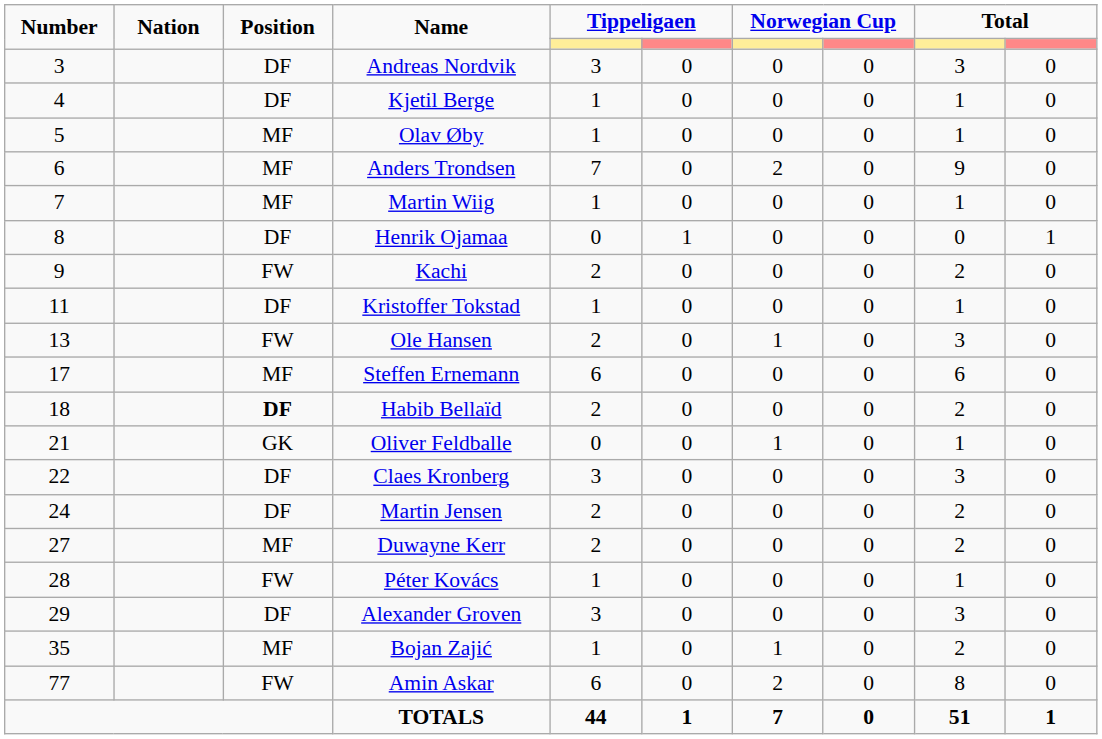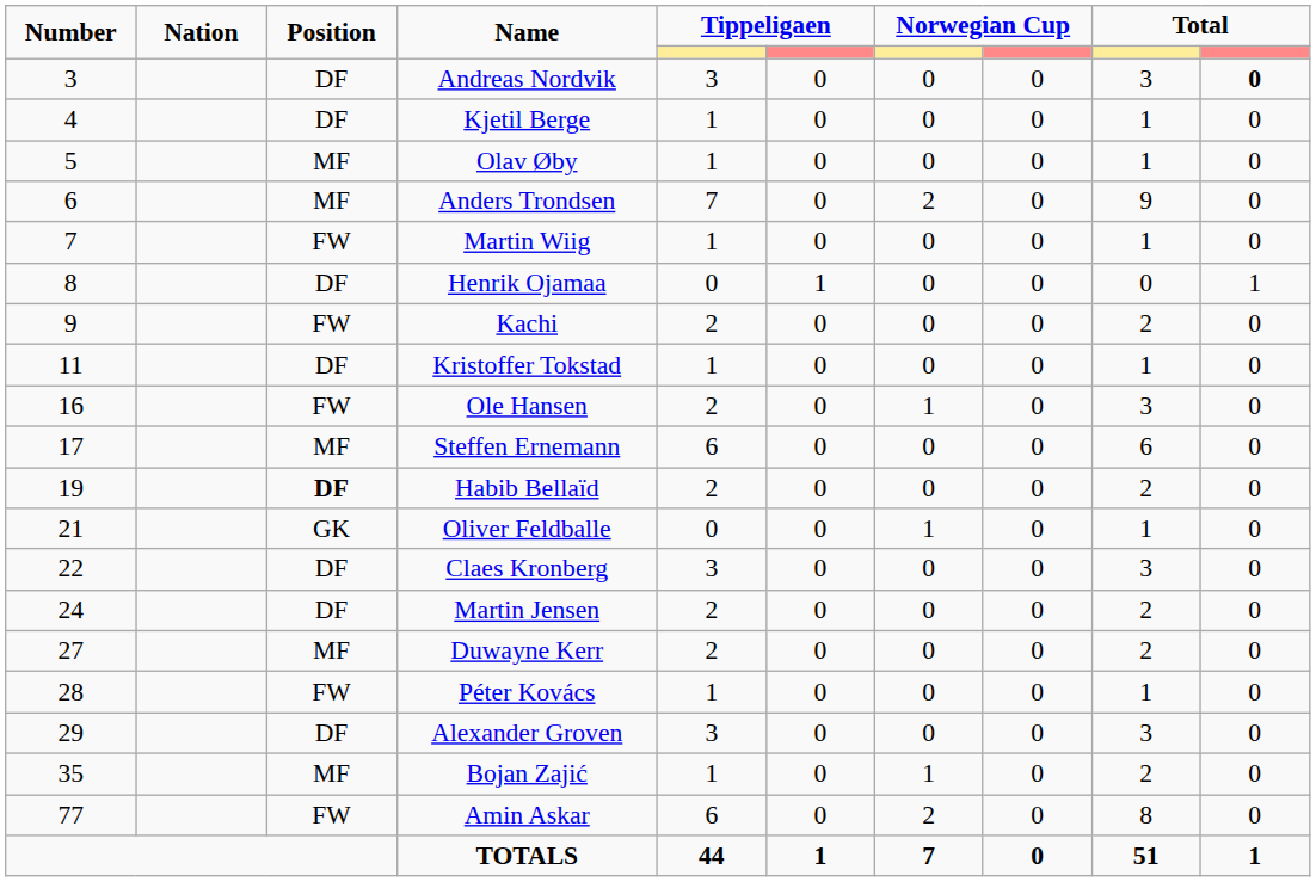Andreas Nordvik | column 10: normal -> bold
Martin Wiig | Position: MF -> FW
Ole Hansen | Number: 13 -> 16
Habib Bellaïd | Number: 18 -> 19
